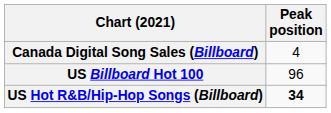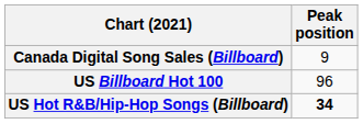Canada Digital Song Sales (Billboard) | Peak position: 4 -> 9
